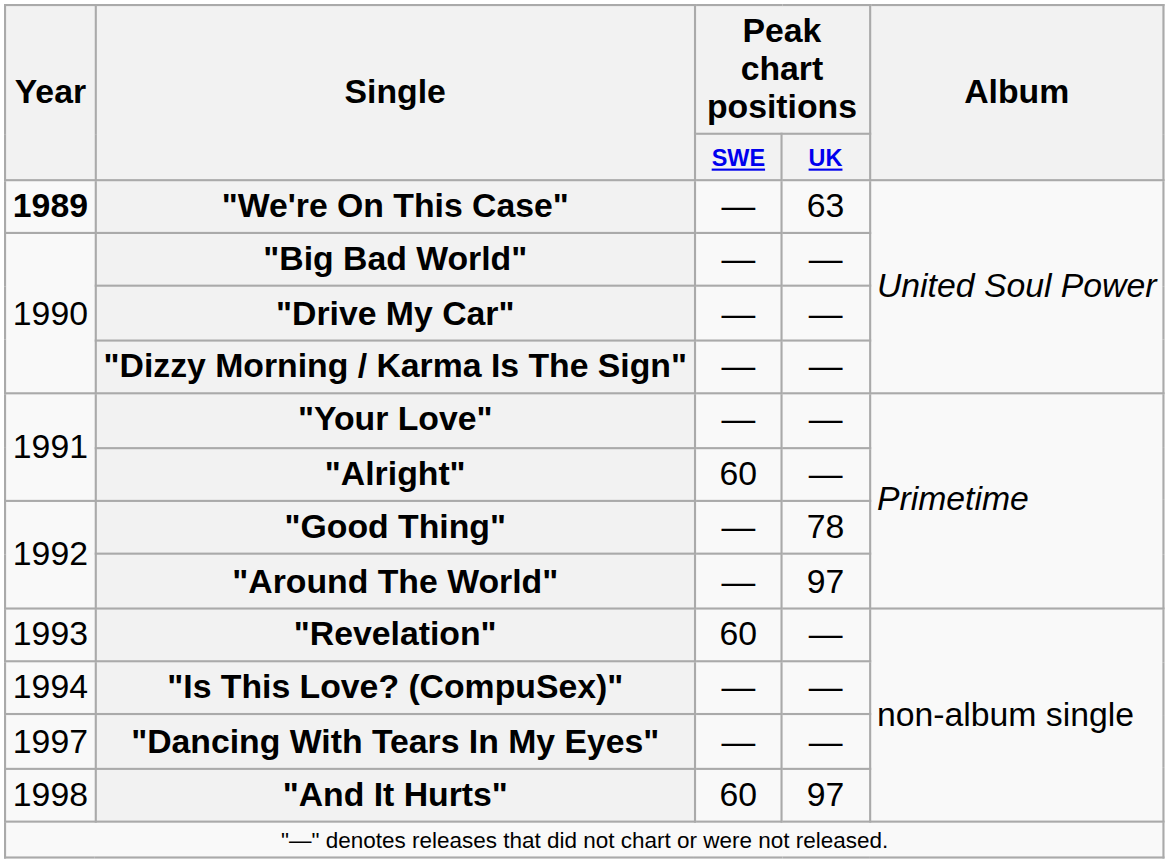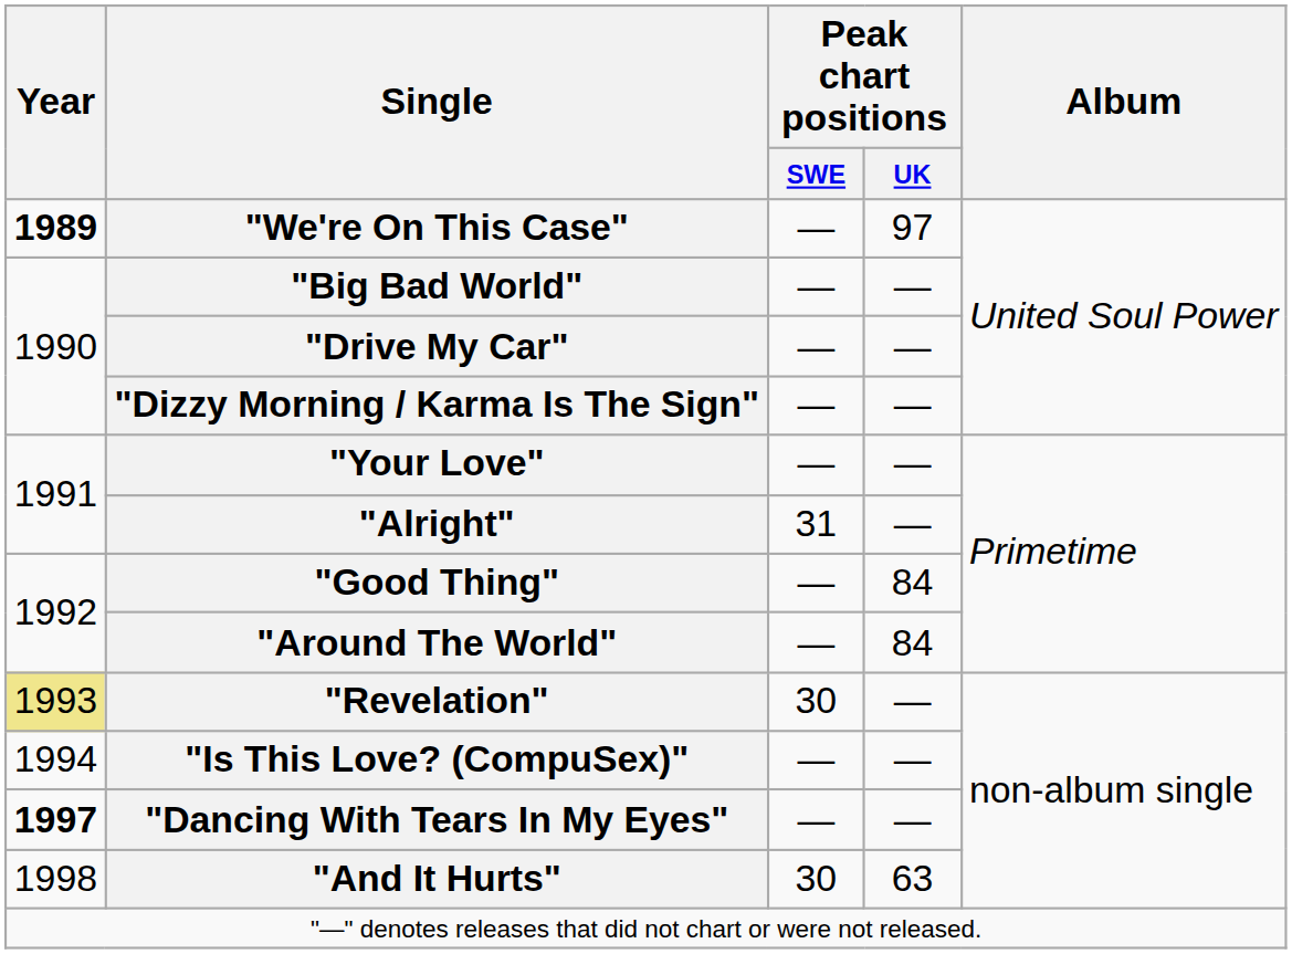"We're On This Case" | Peak chart positions / UK: 63 -> 97
"Alright" | Peak chart positions / SWE: 60 -> 31
"Good Thing" | Peak chart positions / UK: 78 -> 84
"Around The World" | Peak chart positions / UK: 97 -> 84
"Revelation" | Year: no background -> khaki background
"Revelation" | Peak chart positions / SWE: 60 -> 30
"Dancing With Tears In My Eyes" | Year: normal -> bold
"And It Hurts" | Peak chart positions / SWE: 60 -> 30
"And It Hurts" | Peak chart positions / UK: 97 -> 63
